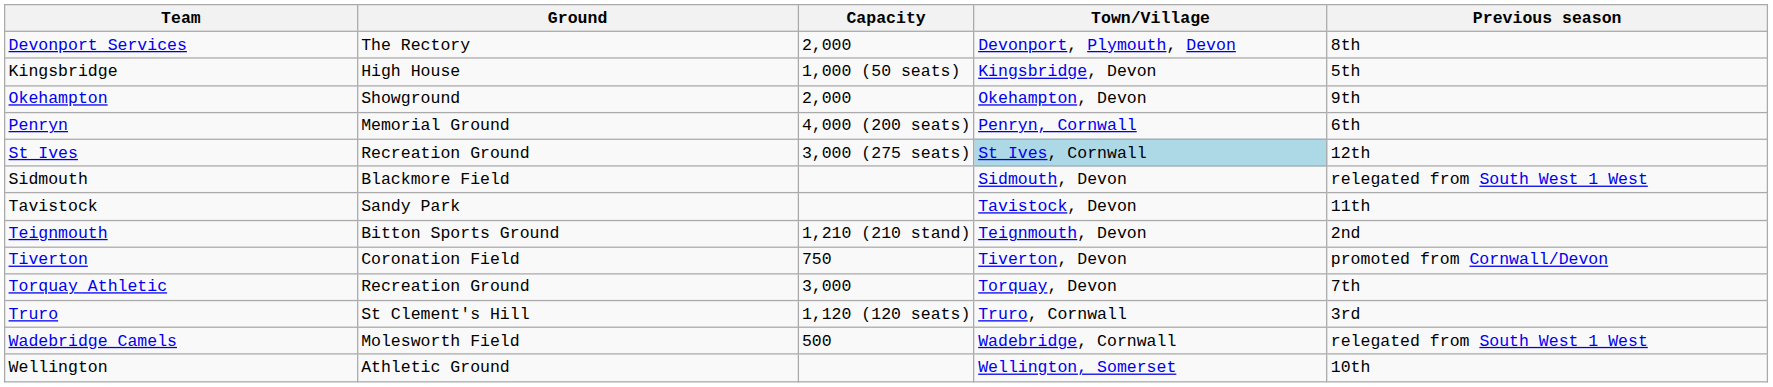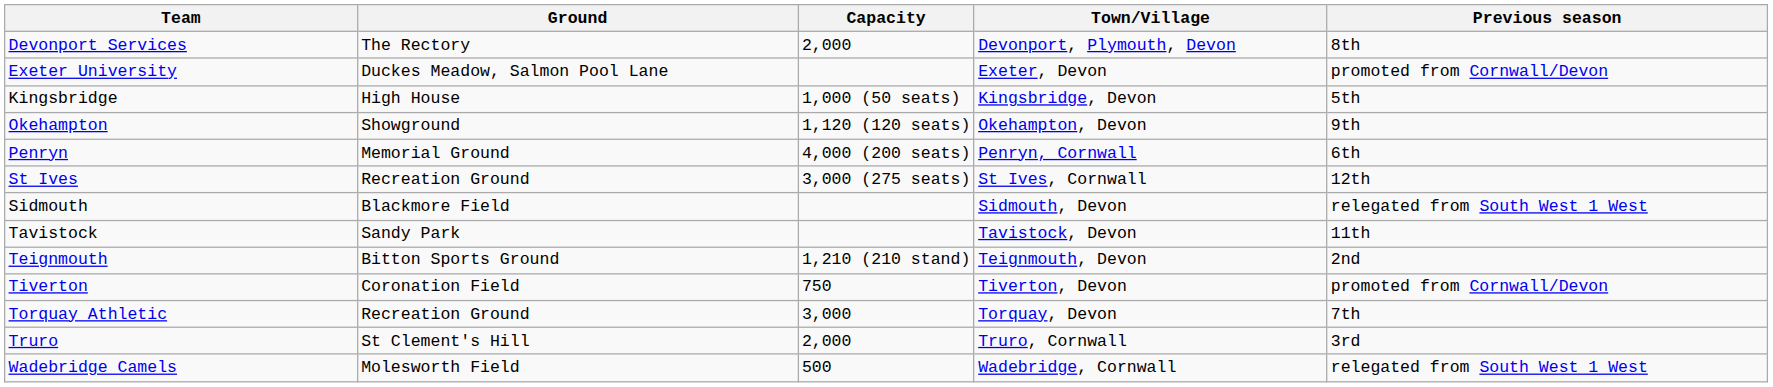+ row: Exeter University | Duckes Meadow, Salmon Pool Lane | Exeter, Devon | promoted from Cornwall/Devon
Okehampton | Capacity: 2,000 -> 1,120 (120 seats)
St Ives | Town/Village: lightblue background -> no background
Truro | Capacity: 1,120 (120 seats) -> 2,000
- row: Wellington | Athletic Ground | Wellington, Somerset | 10th
